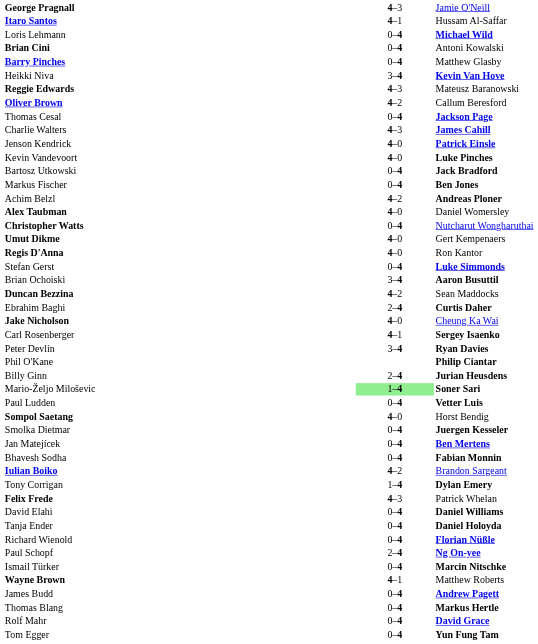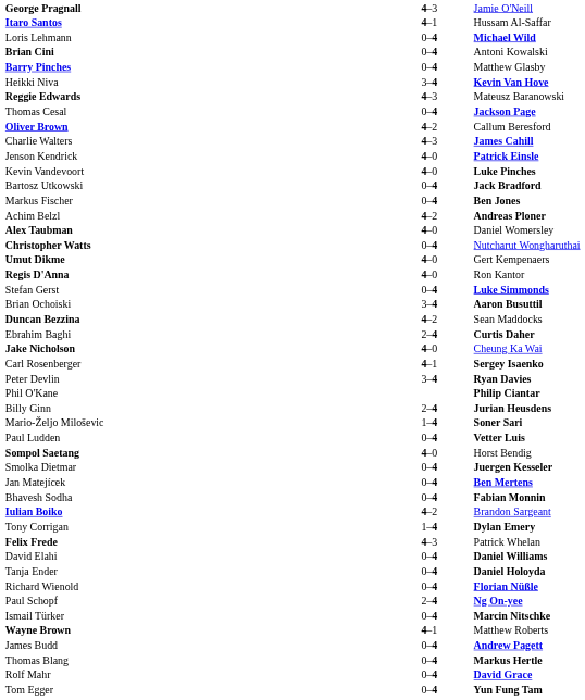rows swapped: Oliver Brown <-> Thomas Cesal
Mario-Željo Miloševic | column 2: lightgreen background -> no background
